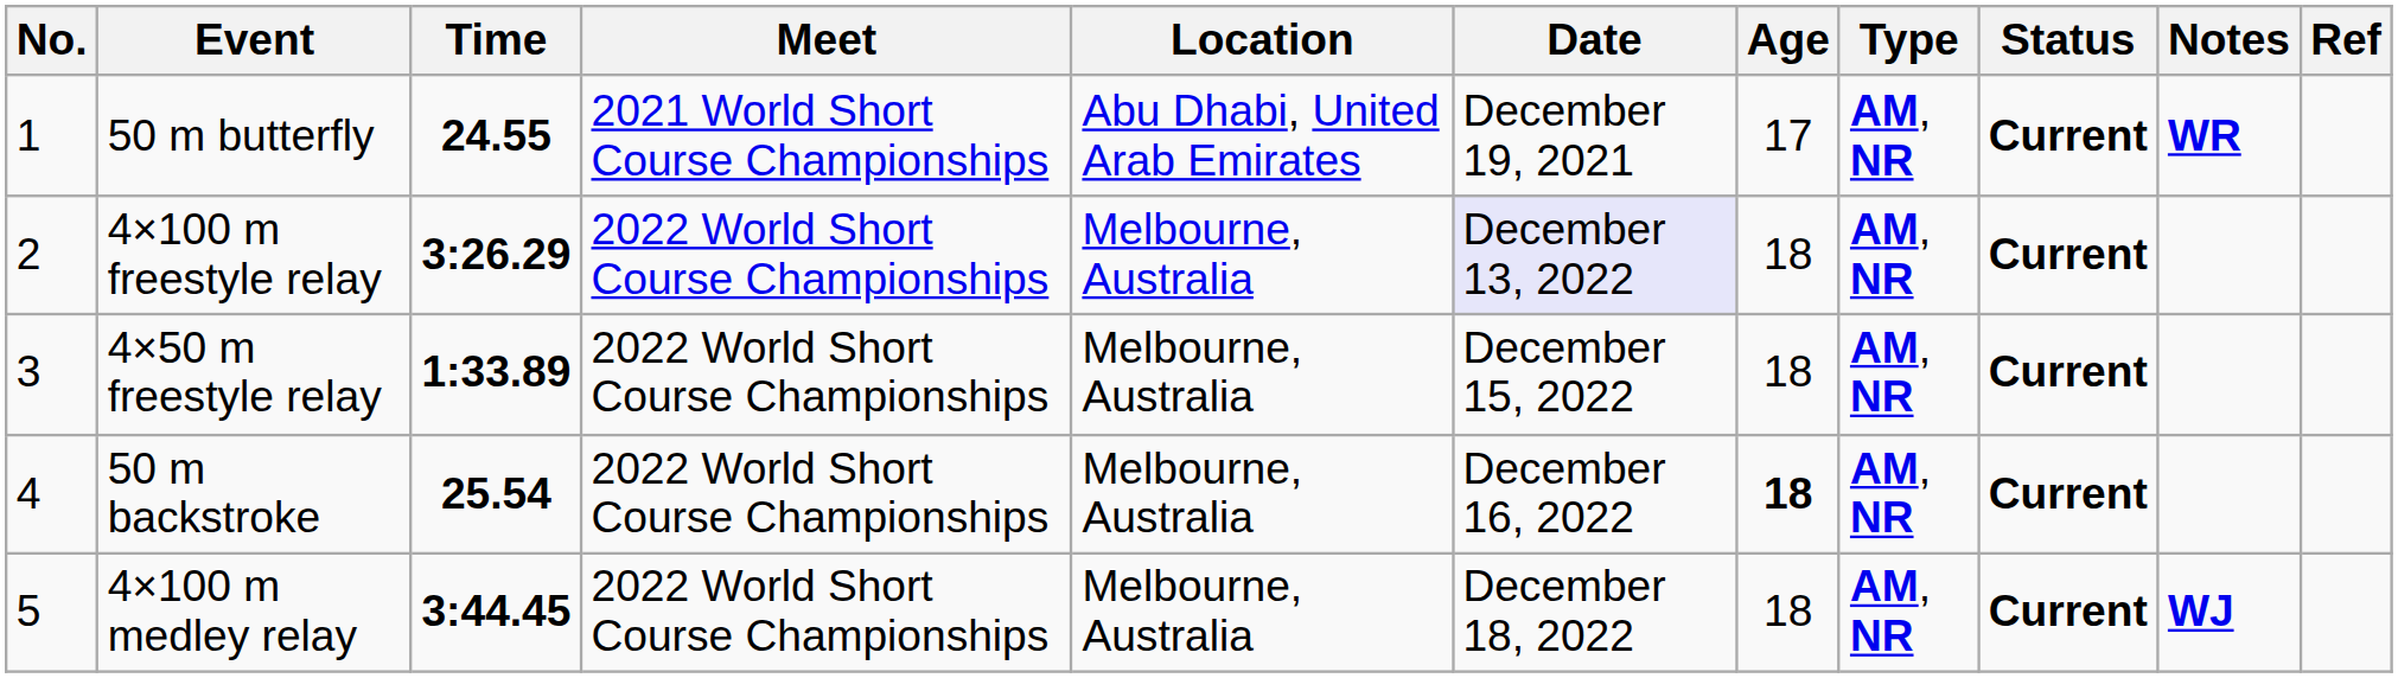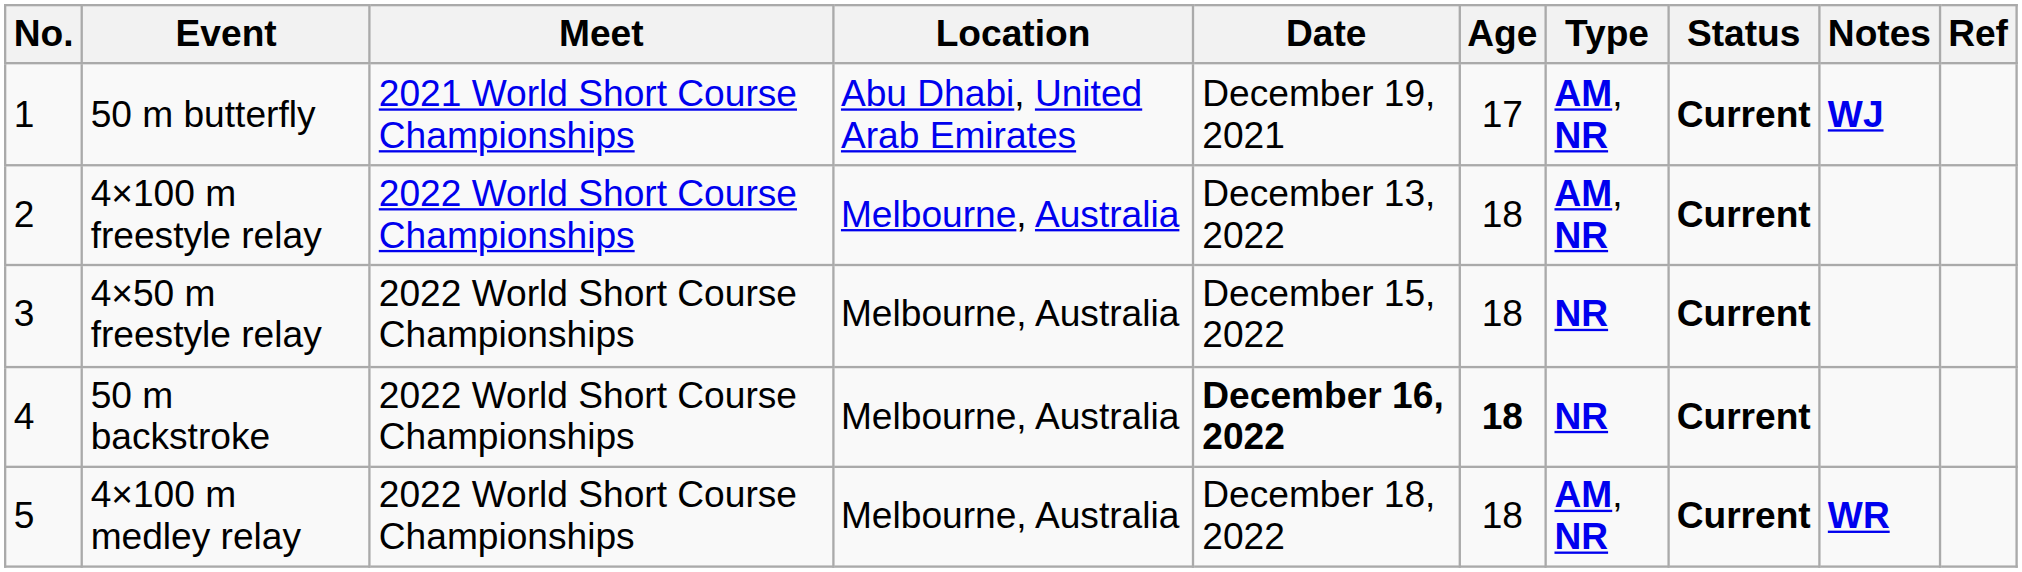- column: Time | 24.55 | 3:26.29 | 1:33.89 | 25.54 | 3:44.45
50 m butterfly | Notes: WR -> WJ
4×100 m freestyle relay | Date: lavender background -> no background
4×50 m freestyle relay | Type: AM, NR -> NR
50 m backstroke | Date: normal -> bold
50 m backstroke | Type: AM, NR -> NR
4×100 m medley relay | Notes: WJ -> WR
